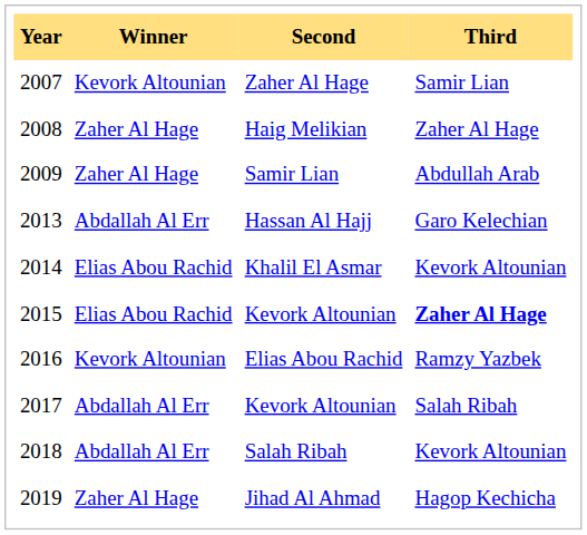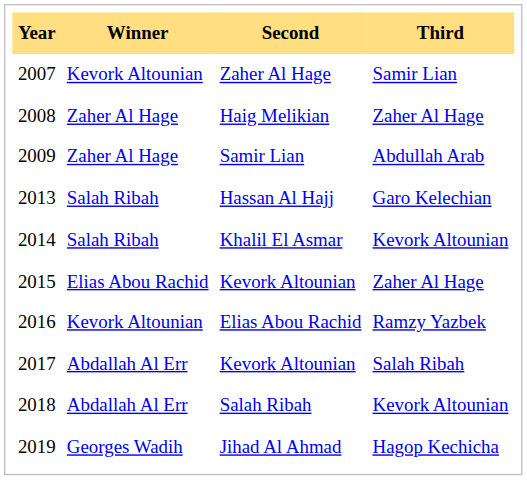Hassan Al Hajj | Winner: Abdallah Al Err -> Salah Ribah
Khalil El Asmar | Winner: Elias Abou Rachid -> Salah Ribah
2015 / Kevork Altounian | Third: bold -> normal
Jihad Al Ahmad | Winner: Zaher Al Hage -> Georges Wadih
